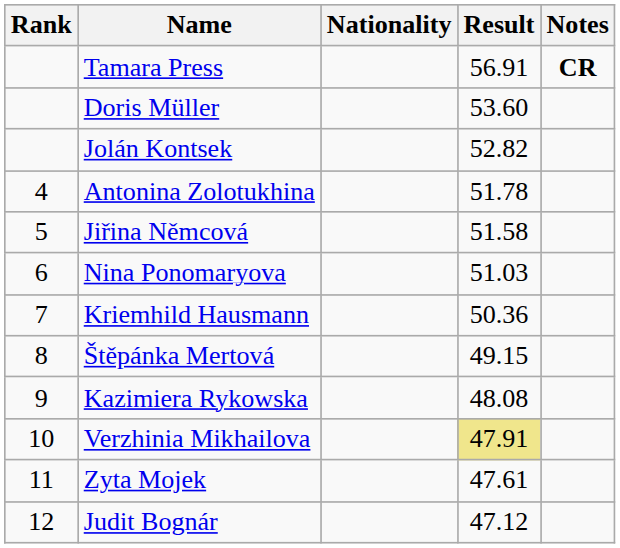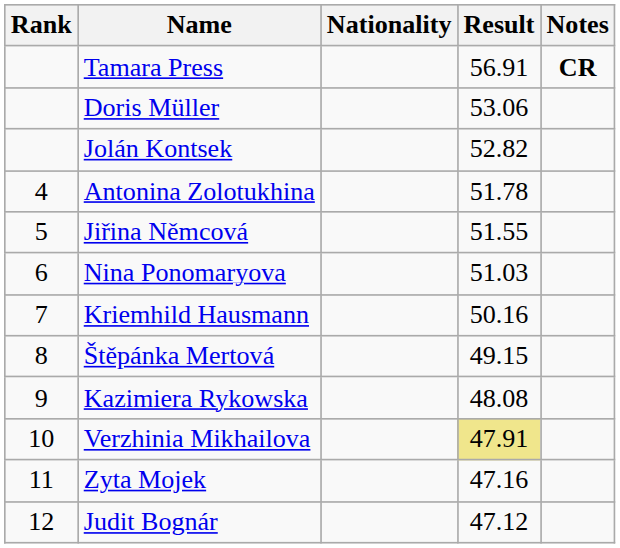Doris Müller | Result: 53.60 -> 53.06
Jiřina Němcová | Result: 51.58 -> 51.55
Kriemhild Hausmann | Result: 50.36 -> 50.16
Zyta Mojek | Result: 47.61 -> 47.16
